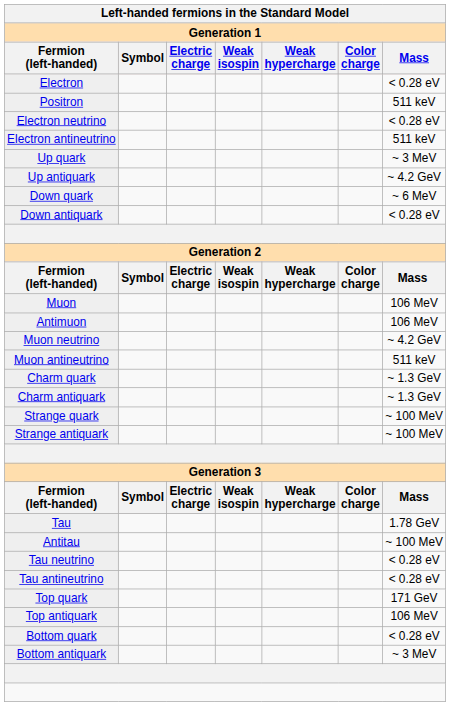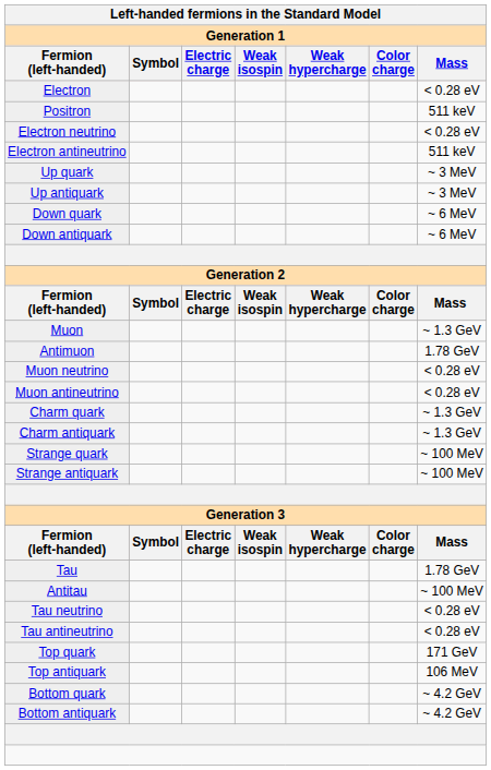Up antiquark | Mass: ~ 4.2 GeV -> ~ 3 MeV
Down antiquark | Mass: < 0.28 eV -> ~ 6 MeV
Muon | Mass: 106 MeV -> ~ 1.3 GeV
Antimuon | Mass: 106 MeV -> 1.78 GeV
Muon neutrino | Mass: ~ 4.2 GeV -> < 0.28 eV
Muon antineutrino | Mass: 511 keV -> < 0.28 eV
Bottom quark | Mass: < 0.28 eV -> ~ 4.2 GeV
Bottom antiquark | Mass: ~ 3 MeV -> ~ 4.2 GeV
